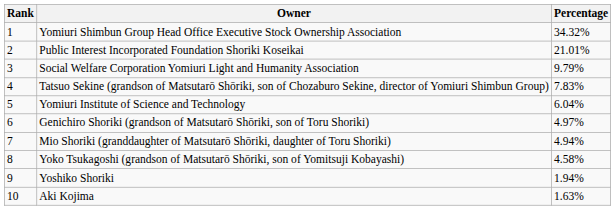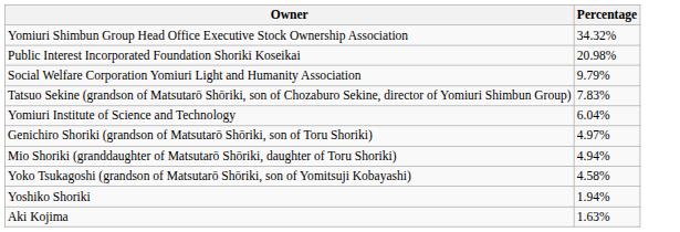- column: Rank | 1 | 2 | 3 | 4 | 5 | 6 | 7 | 8 | 9 | 10
Public Interest Incorporated Foundation Shoriki Koseikai | Percentage: 21.01% -> 20.98%
